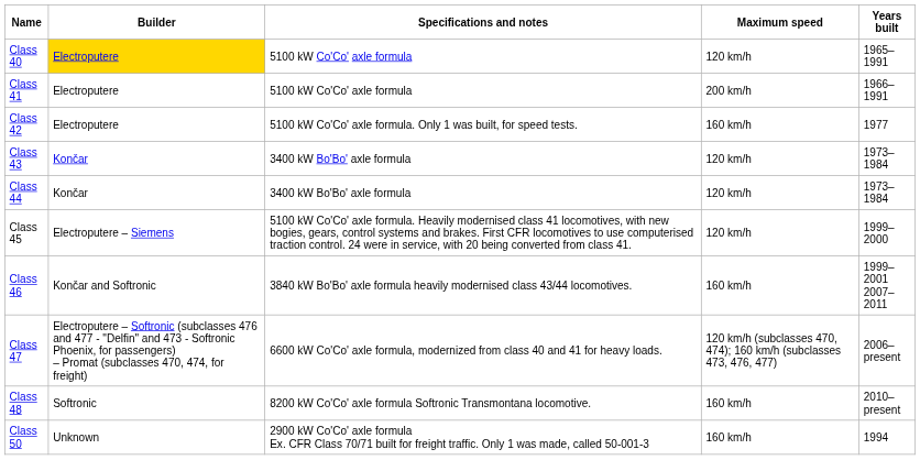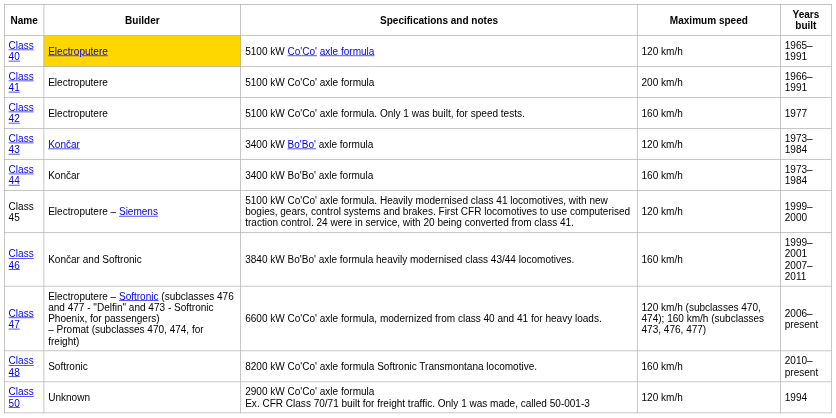Class 44 | Maximum speed: 120 km/h -> 160 km/h
Class 50 | Maximum speed: 160 km/h -> 120 km/h
